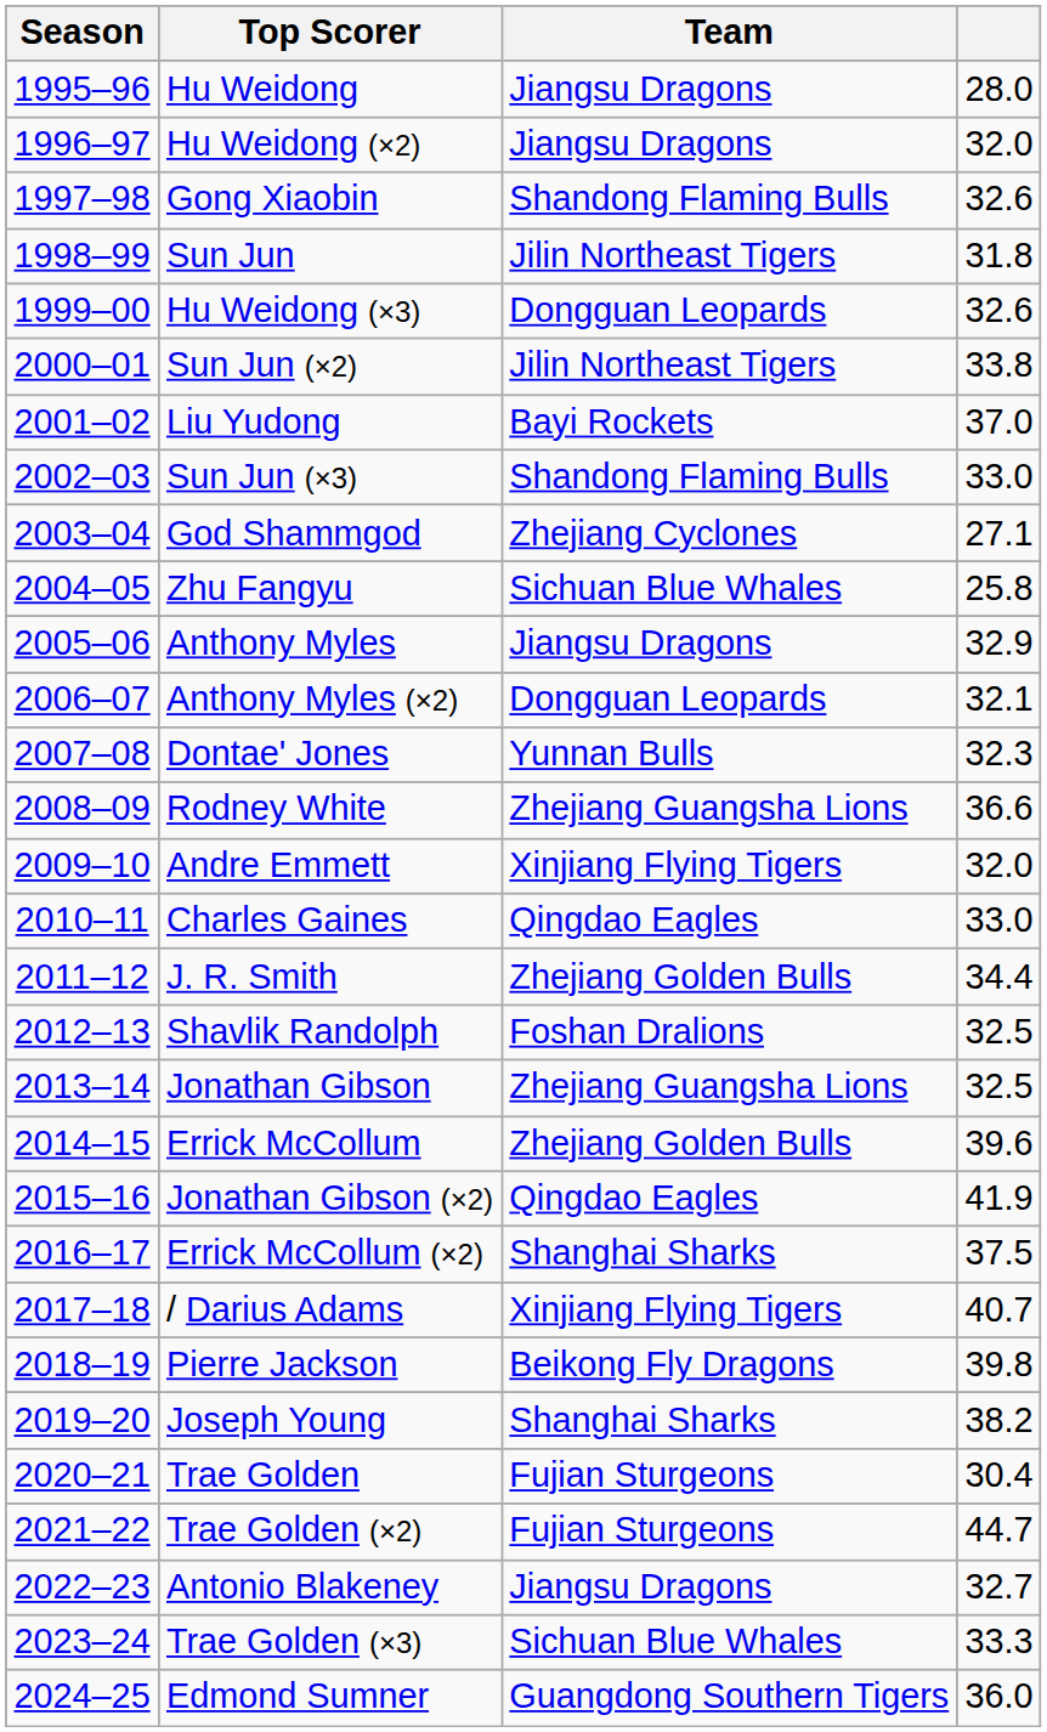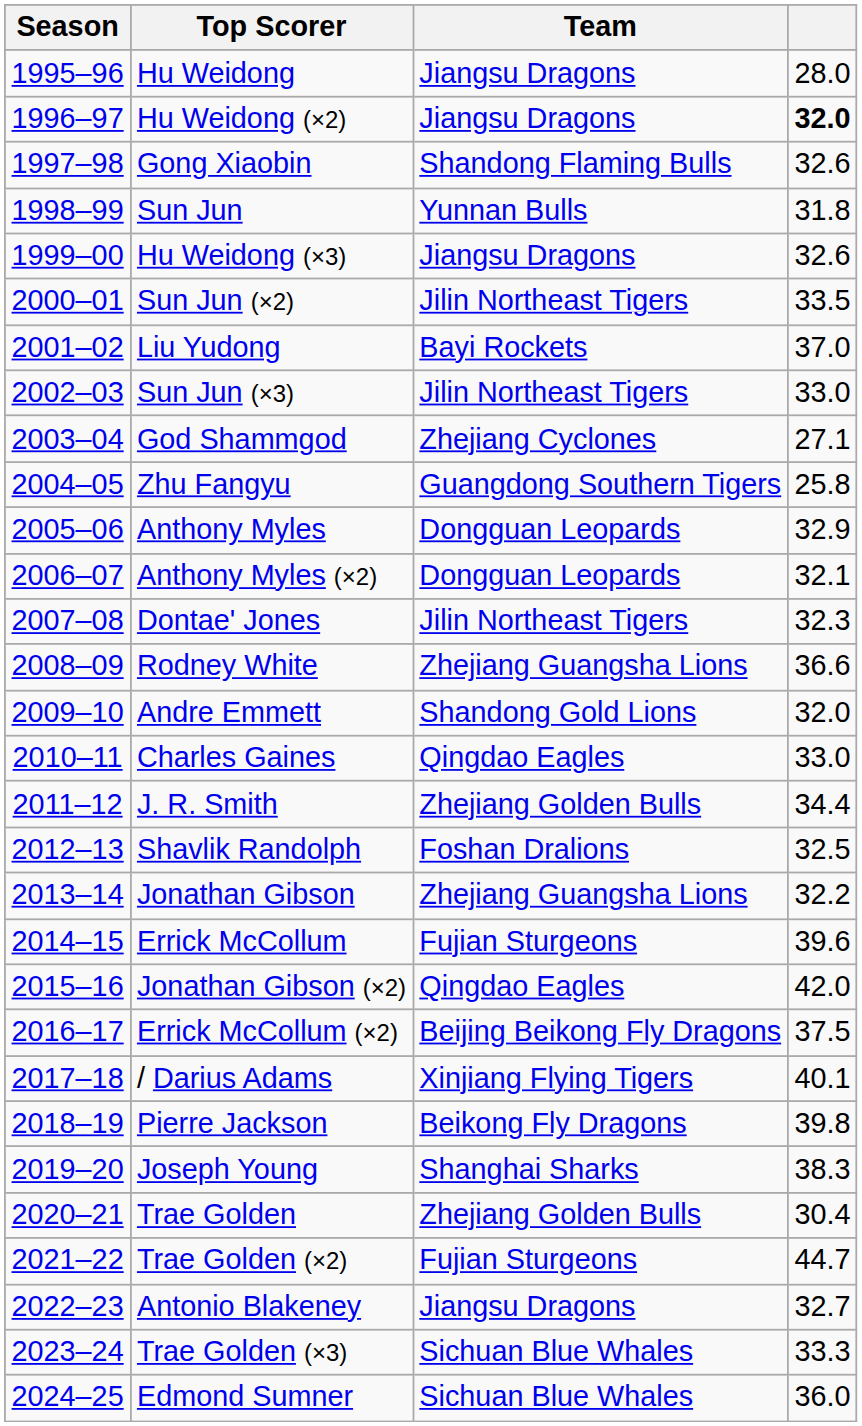Hu Weidong (×2) | column 4: normal -> bold
Sun Jun | Team: Jilin Northeast Tigers -> Yunnan Bulls
Hu Weidong (×3) | Team: Dongguan Leopards -> Jiangsu Dragons
Sun Jun (×2) | column 4: 33.8 -> 33.5
Sun Jun (×3) | Team: Shandong Flaming Bulls -> Jilin Northeast Tigers
Zhu Fangyu | Team: Sichuan Blue Whales -> Guangdong Southern Tigers
Anthony Myles | Team: Jiangsu Dragons -> Dongguan Leopards
Dontae' Jones | Team: Yunnan Bulls -> Jilin Northeast Tigers
Andre Emmett | Team: Xinjiang Flying Tigers -> Shandong Gold Lions
Jonathan Gibson | column 4: 32.5 -> 32.2
Errick McCollum | Team: Zhejiang Golden Bulls -> Fujian Sturgeons
Jonathan Gibson (×2) | column 4: 41.9 -> 42.0
Errick McCollum (×2) | Team: Shanghai Sharks -> Beijing Beikong Fly Dragons
/ Darius Adams | column 4: 40.7 -> 40.1
Joseph Young | column 4: 38.2 -> 38.3
Trae Golden | Team: Fujian Sturgeons -> Zhejiang Golden Bulls
Edmond Sumner | Team: Guangdong Southern Tigers -> Sichuan Blue Whales
